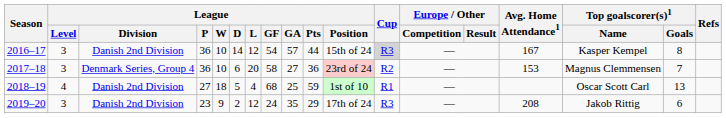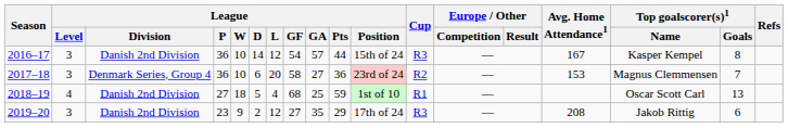2016–17 | Cup: lightgrey background -> no background
2019–20 | League / GF: 24 -> 27
